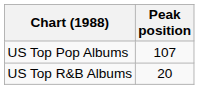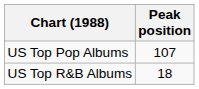US Top R&B Albums | Peak position: 20 -> 18
